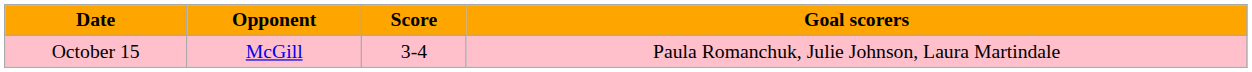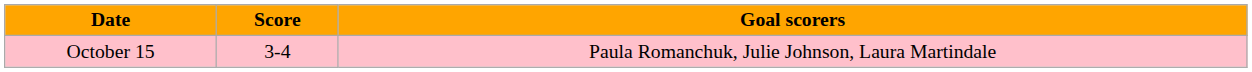- column: Opponent | McGill
